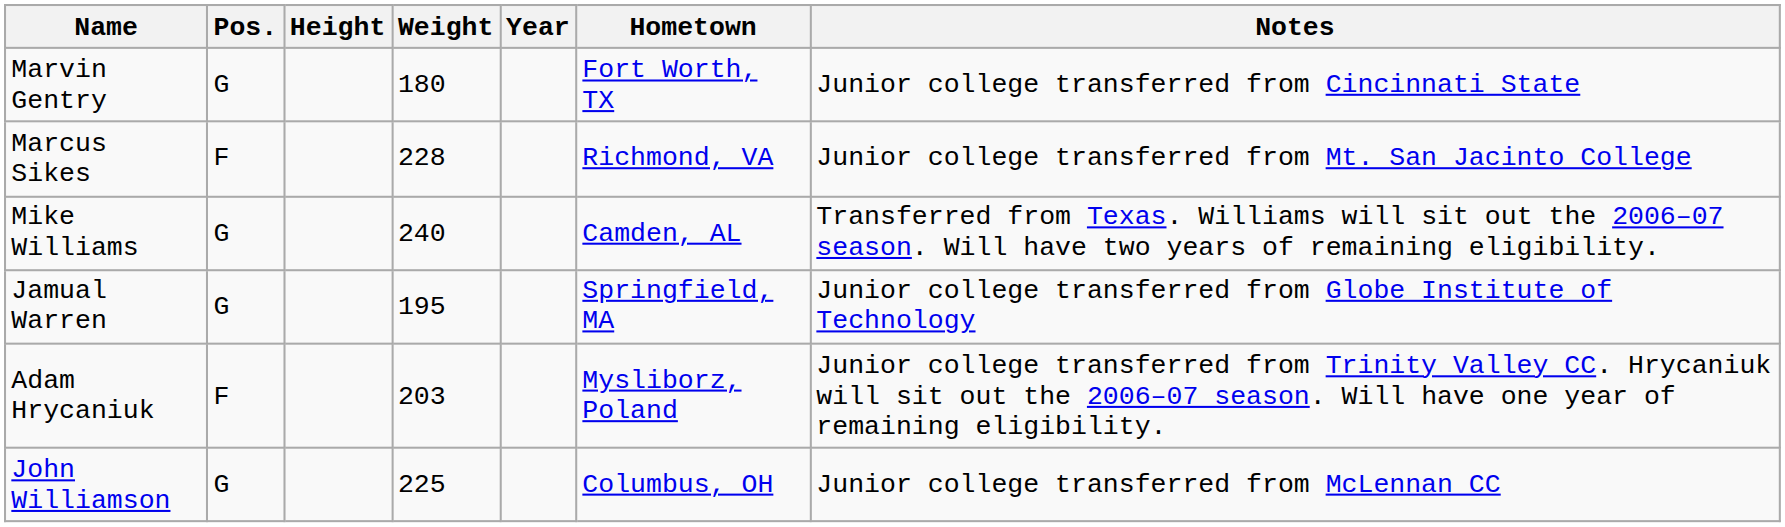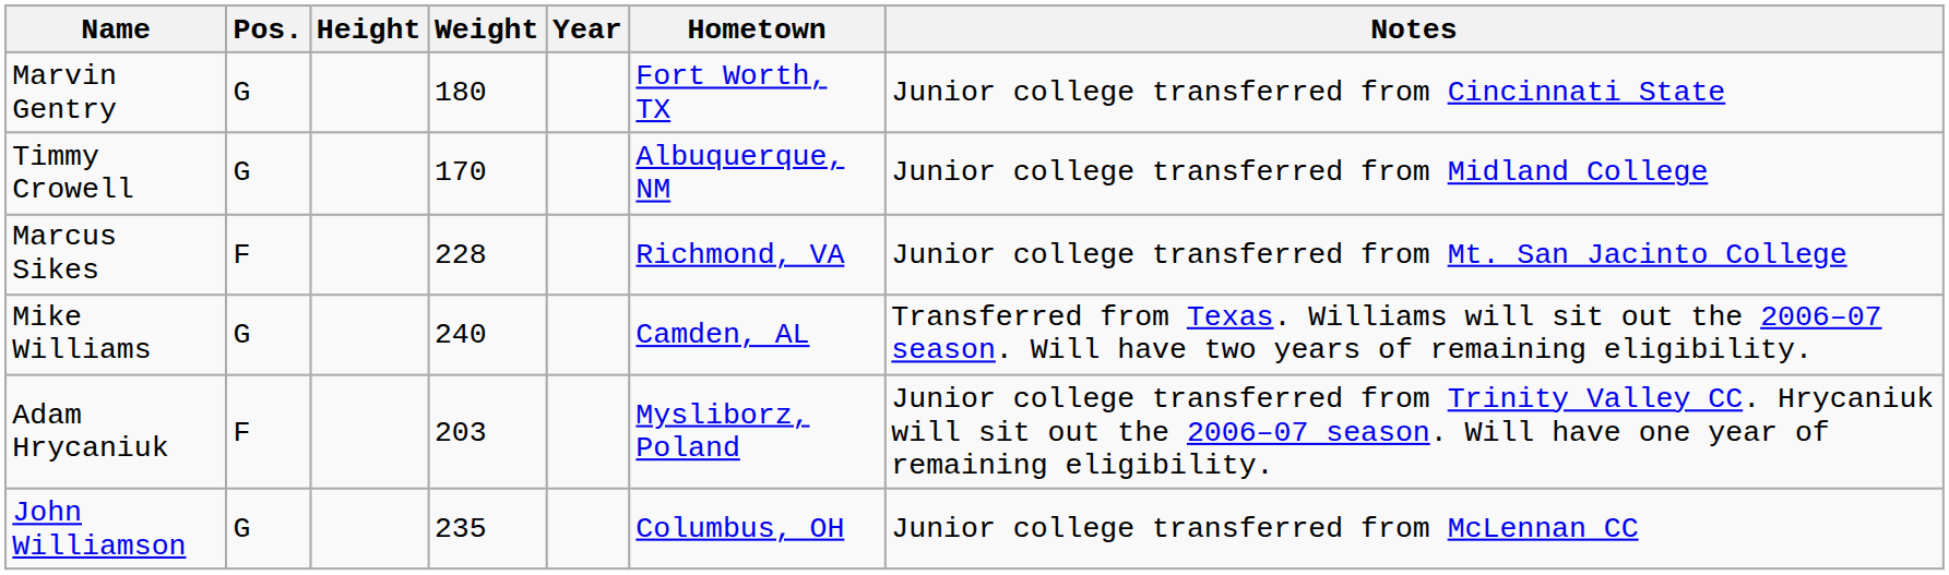+ row: Timmy Crowell | G | 170 | Albuquerque, NM | Junior college transferred from Midland College
- row: Jamual Warren | G | 195 | Springfield, MA | Junior college transferred from Globe Institute of Technology
John Williamson | Weight: 225 -> 235
